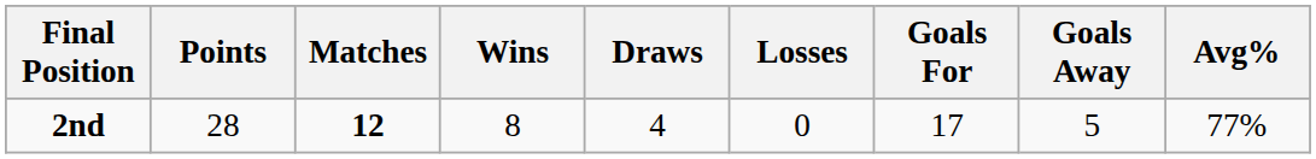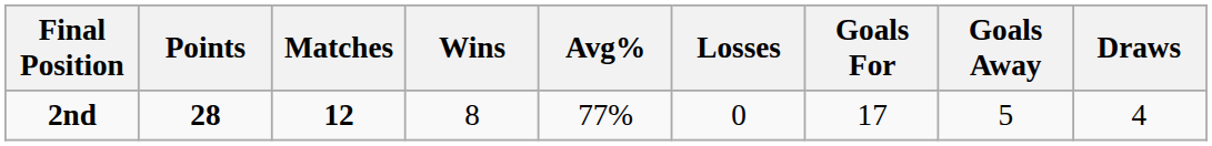columns swapped: Draws <-> Avg%
2nd | Points: normal -> bold
